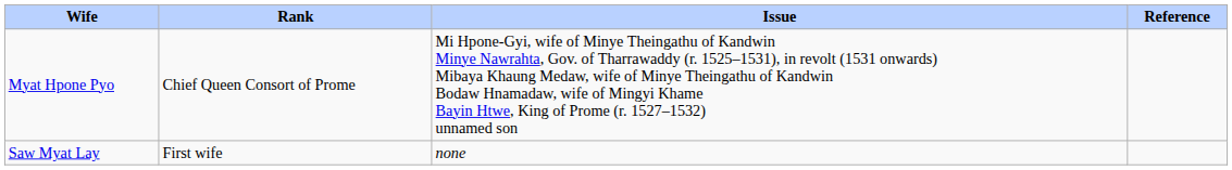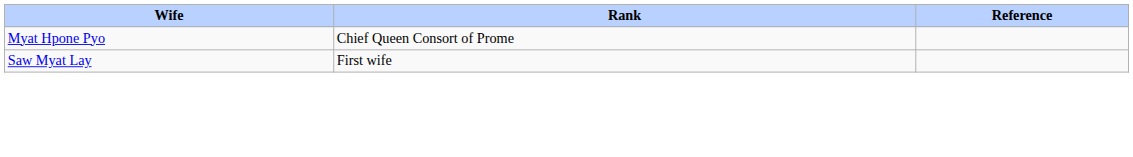- column: Issue | Mi Hpone-Gyi, wife of Minye Theingathu of Kandwin Minye Nawrahta, Gov. of Tharrawaddy (r. 1525–1531), in revolt (1531 onwards) Mibaya Khaung Medaw, wife of Minye Theingathu of Kandwin Bodaw Hnamadaw, wife of Mingyi Khame Bayin Htwe, King of Prome (r. 1527–1532) unnamed son | none
